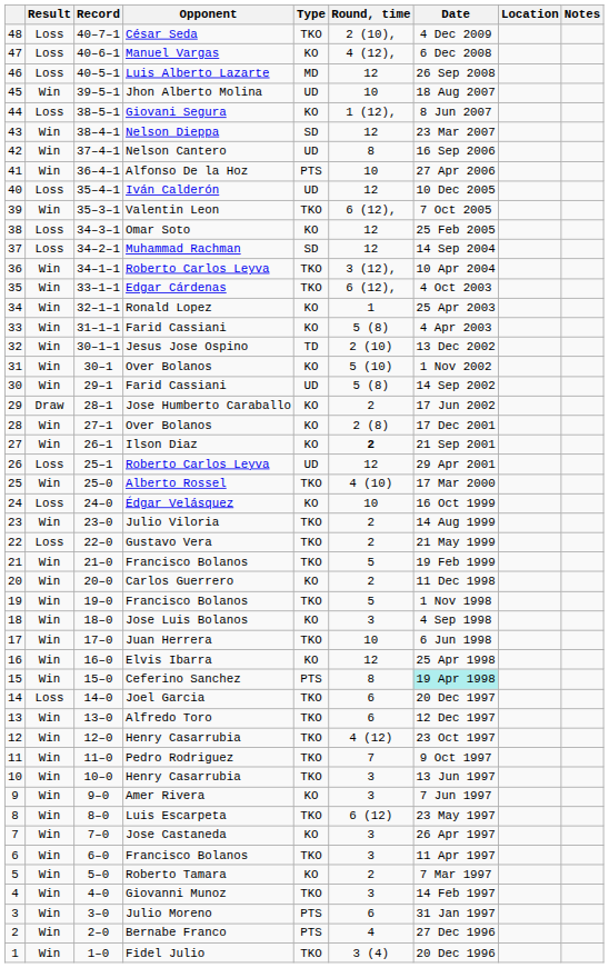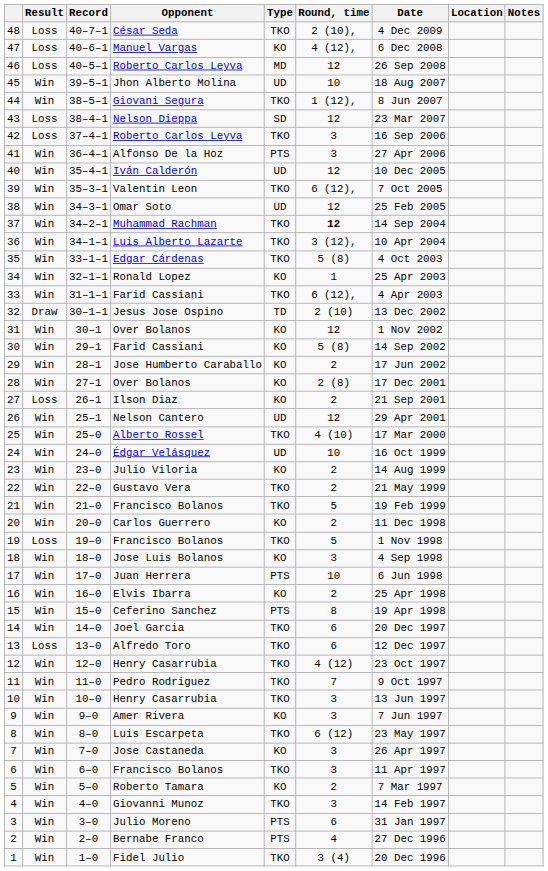46 | Opponent: Luis Alberto Lazarte -> Roberto Carlos Leyva
44 | Result: Loss -> Win
44 | Type: KO -> TKO
43 | Result: Win -> Loss
42 | Result: Win -> Loss
42 | Opponent: Nelson Cantero -> Roberto Carlos Leyva
42 | Type: UD -> TKO
42 | Round, time: 8 -> 3
41 | Round, time: 10 -> 3
40 | Result: Loss -> Win
38 | Result: Loss -> Win
38 | Type: KO -> UD
37 | Result: Loss -> Win
37 | Type: SD -> TKO
37 | Round, time: normal -> bold
36 | Opponent: Roberto Carlos Leyva -> Luis Alberto Lazarte
35 | Round, time: 6 (12), -> 5 (8)
33 | Type: KO -> TKO
33 | Round, time: 5 (8) -> 6 (12),
32 | Result: Win -> Draw
31 | Round, time: 5 (10) -> 12
30 | Type: UD -> KO
29 | Result: Draw -> Win
27 | Result: Win -> Loss
27 | Round, time: bold -> normal
26 | Result: Loss -> Win
26 | Opponent: Roberto Carlos Leyva -> Nelson Cantero
24 | Result: Loss -> Win
24 | Type: KO -> UD
23 | Type: TKO -> KO
22 | Result: Loss -> Win
19 | Result: Win -> Loss
17 | Type: TKO -> PTS
16 | Round, time: 12 -> 2
15 | Date: paleturquoise background -> no background
14 | Result: Loss -> Win
13 | Result: Win -> Loss
